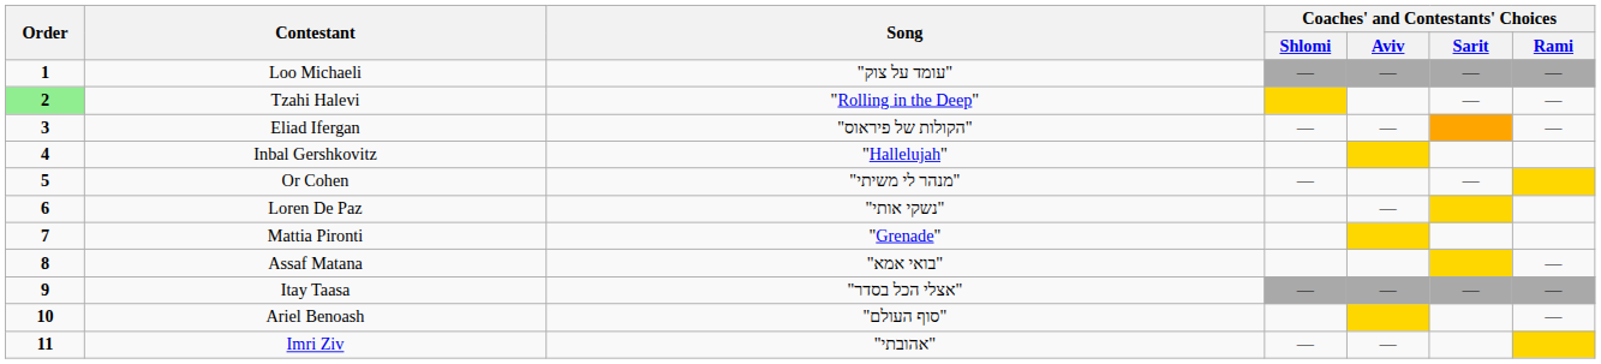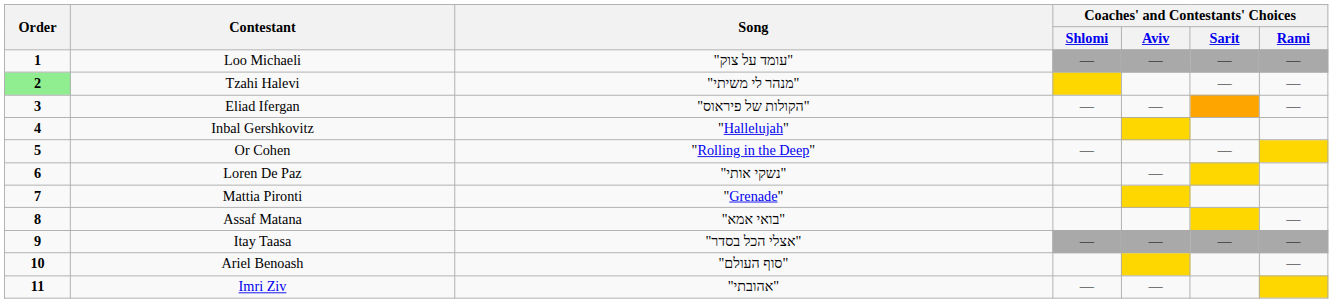Tzahi Halevi | Song: "Rolling in the Deep" -> "מנהר לי משיתי"
Or Cohen | Song: "מנהר לי משיתי" -> "Rolling in the Deep"
